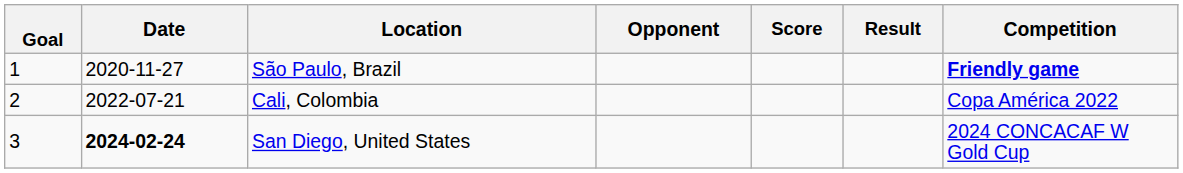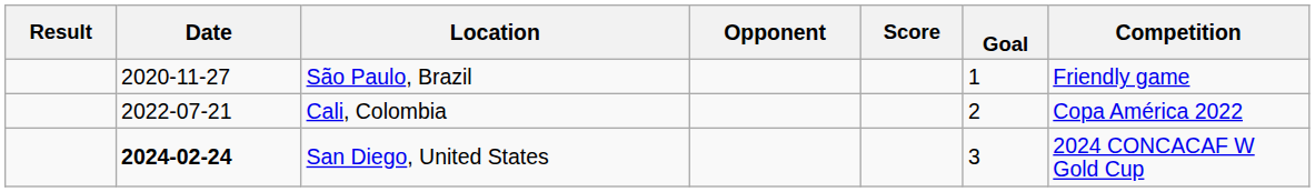columns swapped: Goal <-> Result
São Paulo, Brazil | Competition: bold -> normal
